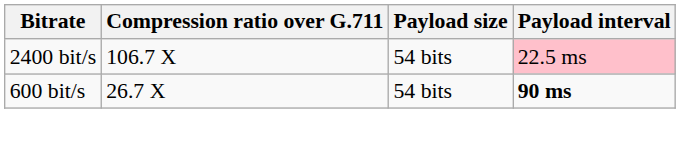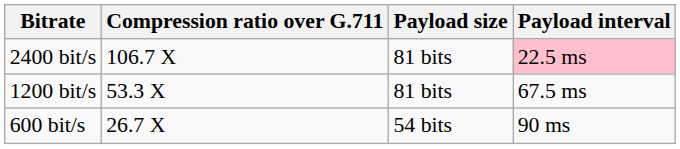2400 bit/s | Payload size: 54 bits -> 81 bits
+ row: 1200 bit/s | 53.3 X | 81 bits | 67.5 ms
600 bit/s | Payload interval: bold -> normal
